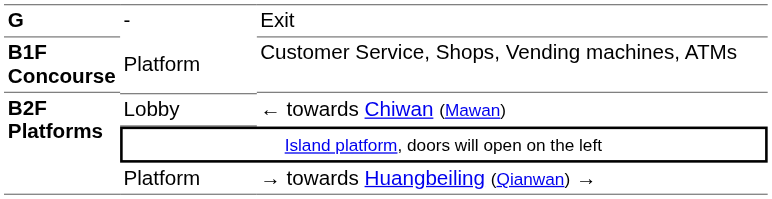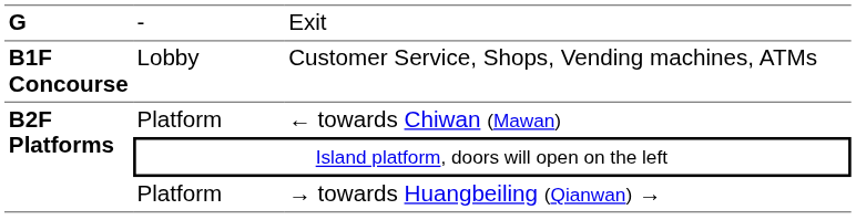Customer Service, Shops, Vending machines, ATMs | column 2: Platform -> Lobby
← towards Chiwan (Mawan) | column 2: Lobby -> Platform
